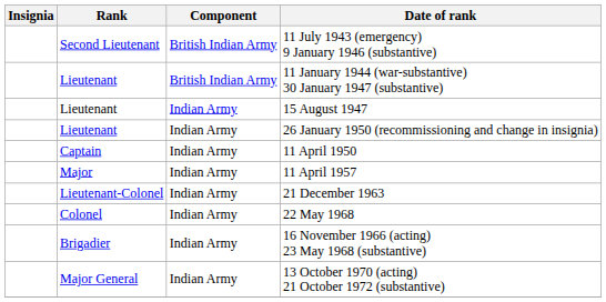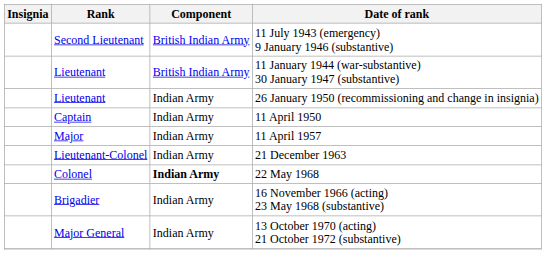- row: Lieutenant | Indian Army | 15 August 1947
22 May 1968 | Component: normal -> bold
